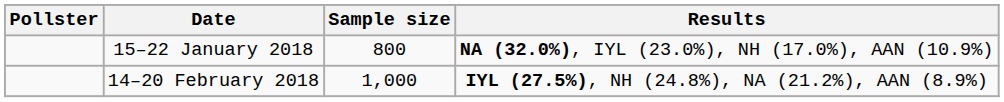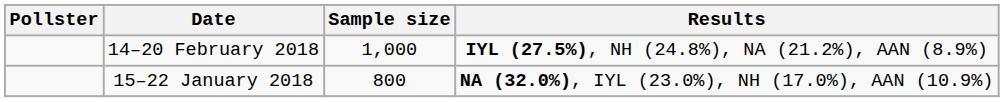rows swapped: 14–20 February 2018 <-> 15–22 January 2018
